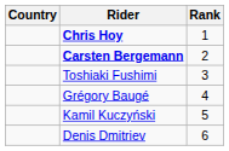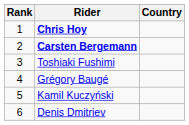columns swapped: Rank <-> Country
